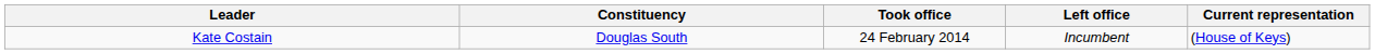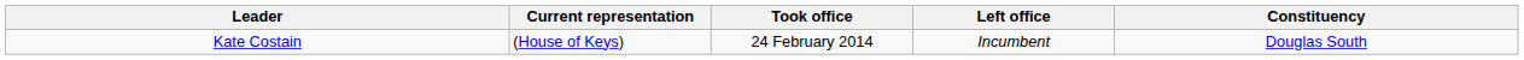columns swapped: Constituency <-> Current representation
